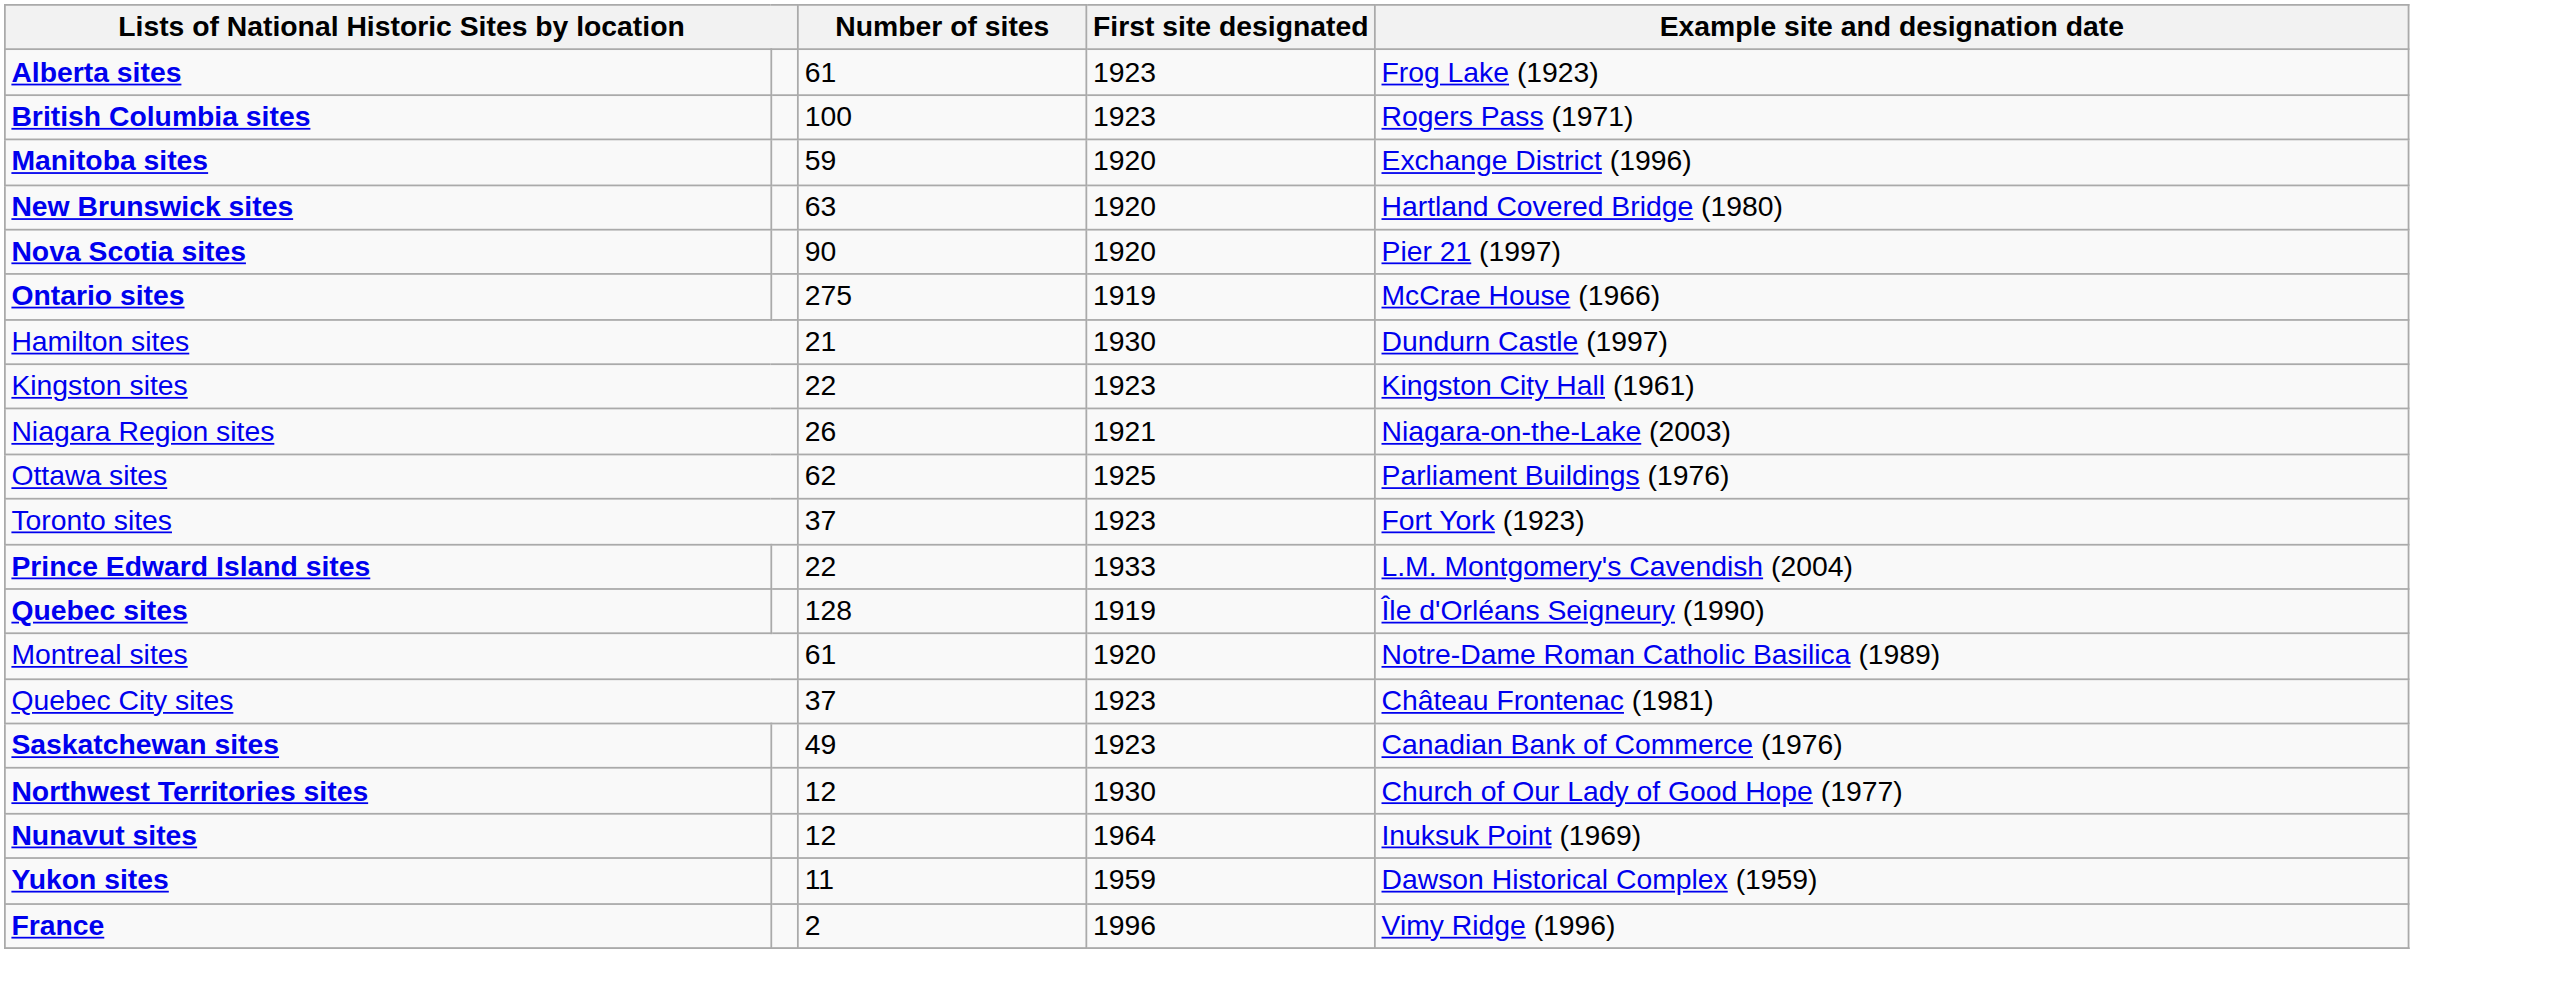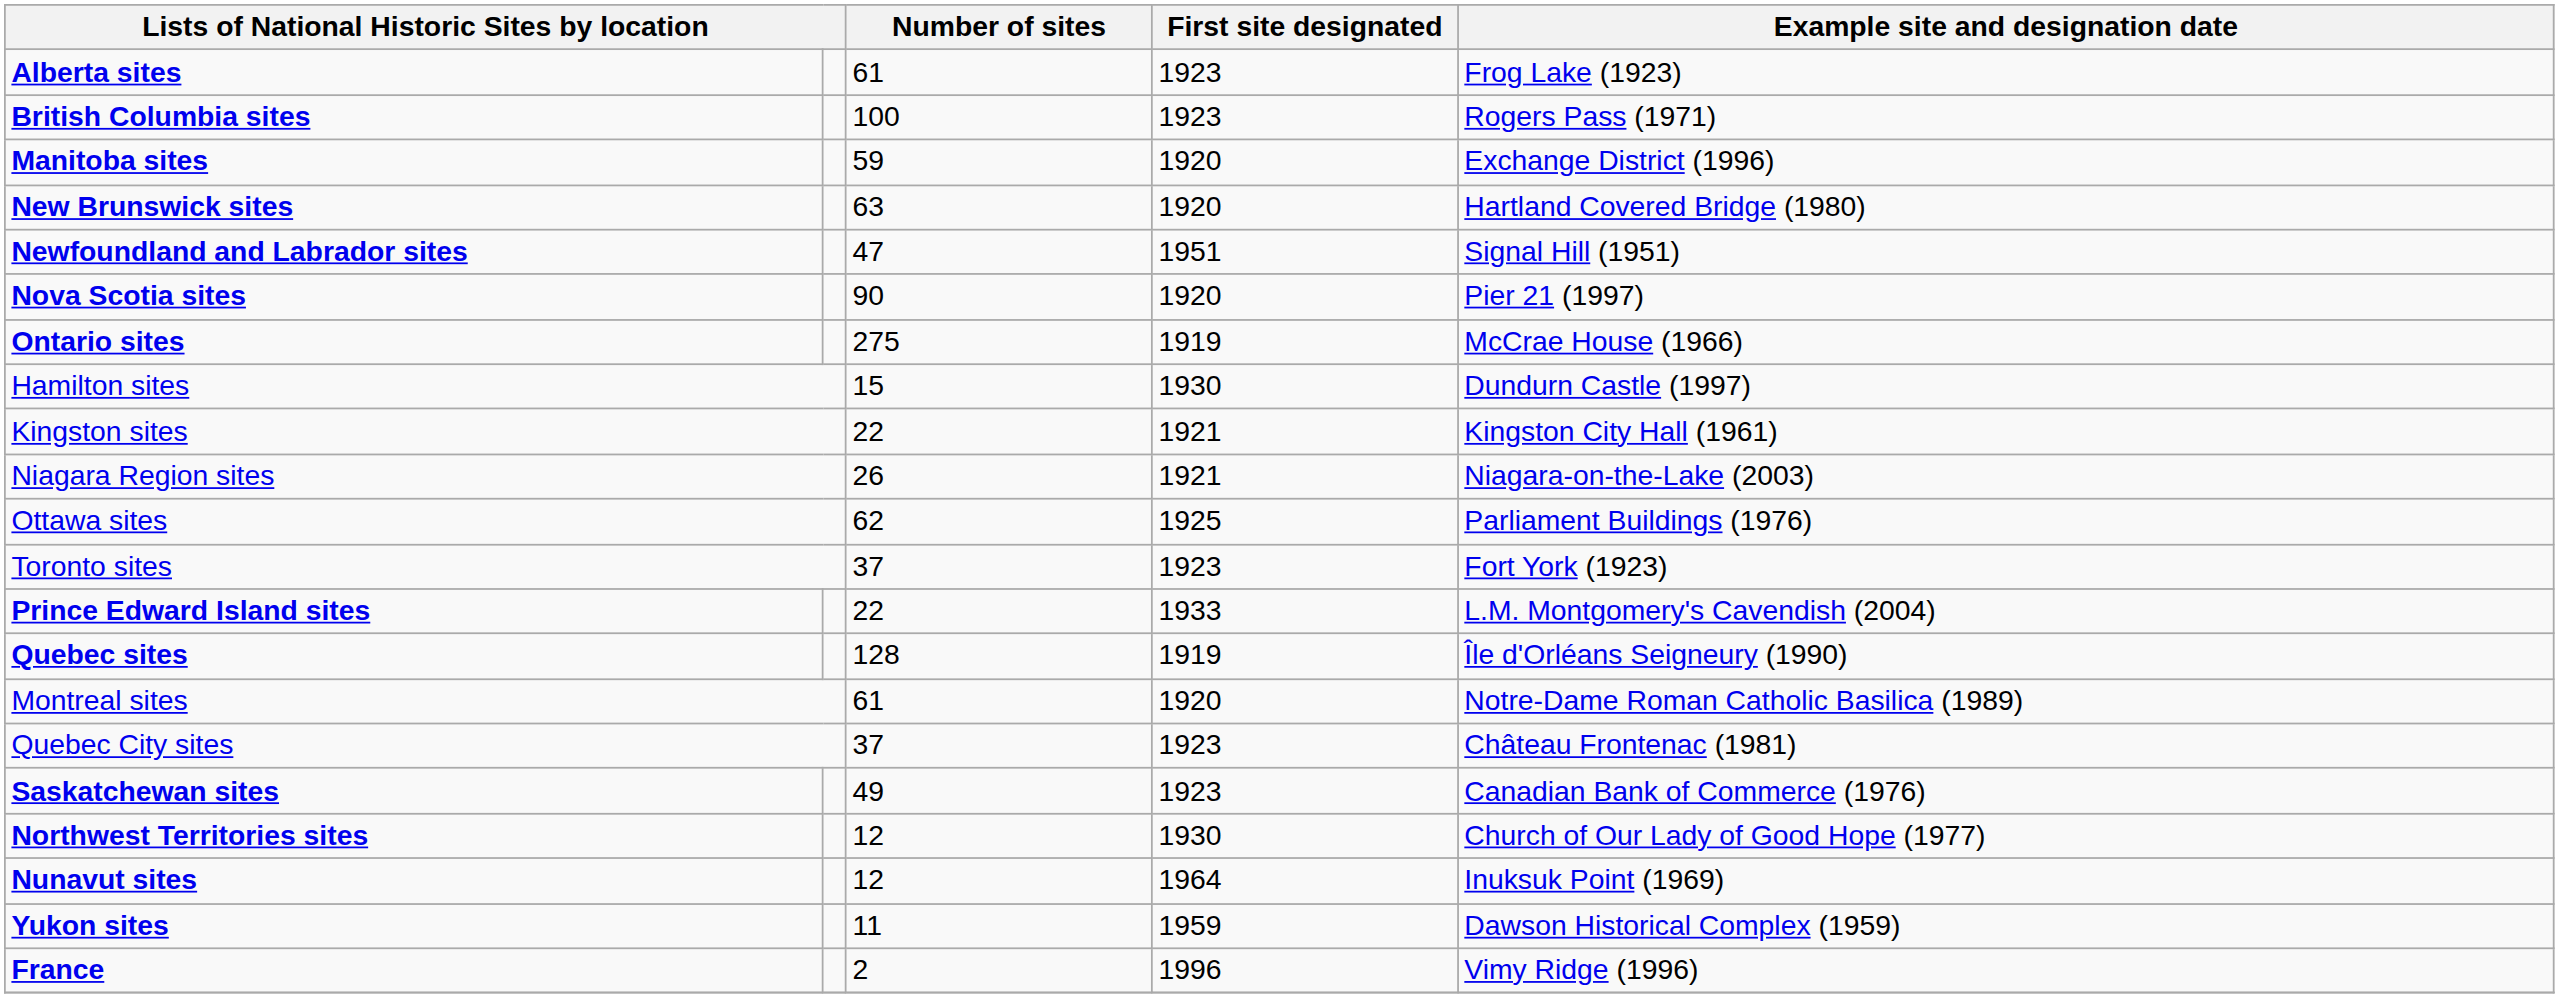+ row: Newfoundland and Labrador sites | 47 | 1951 | Signal Hill (1951)
Hamilton sites | Number of sites: 21 -> 15
Kingston sites | First site designated: 1923 -> 1921
